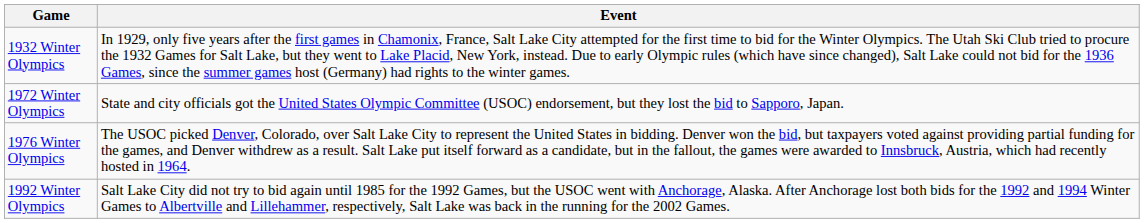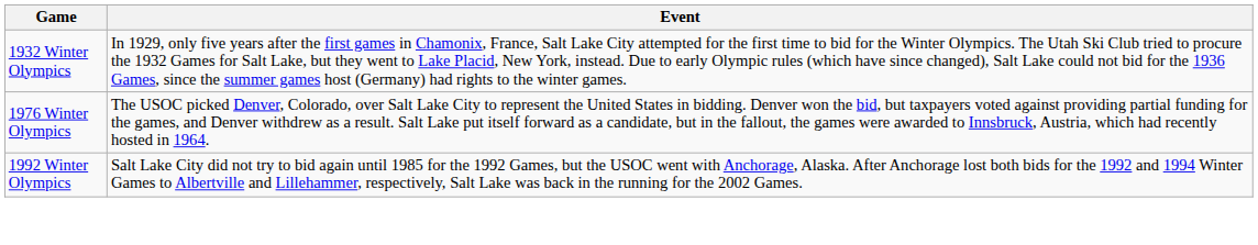- row: 1972 Winter Olympics | State and city officials got the United States Olympic Committee (USOC) endorsement, but they lost the bid to Sapporo, Japan.
